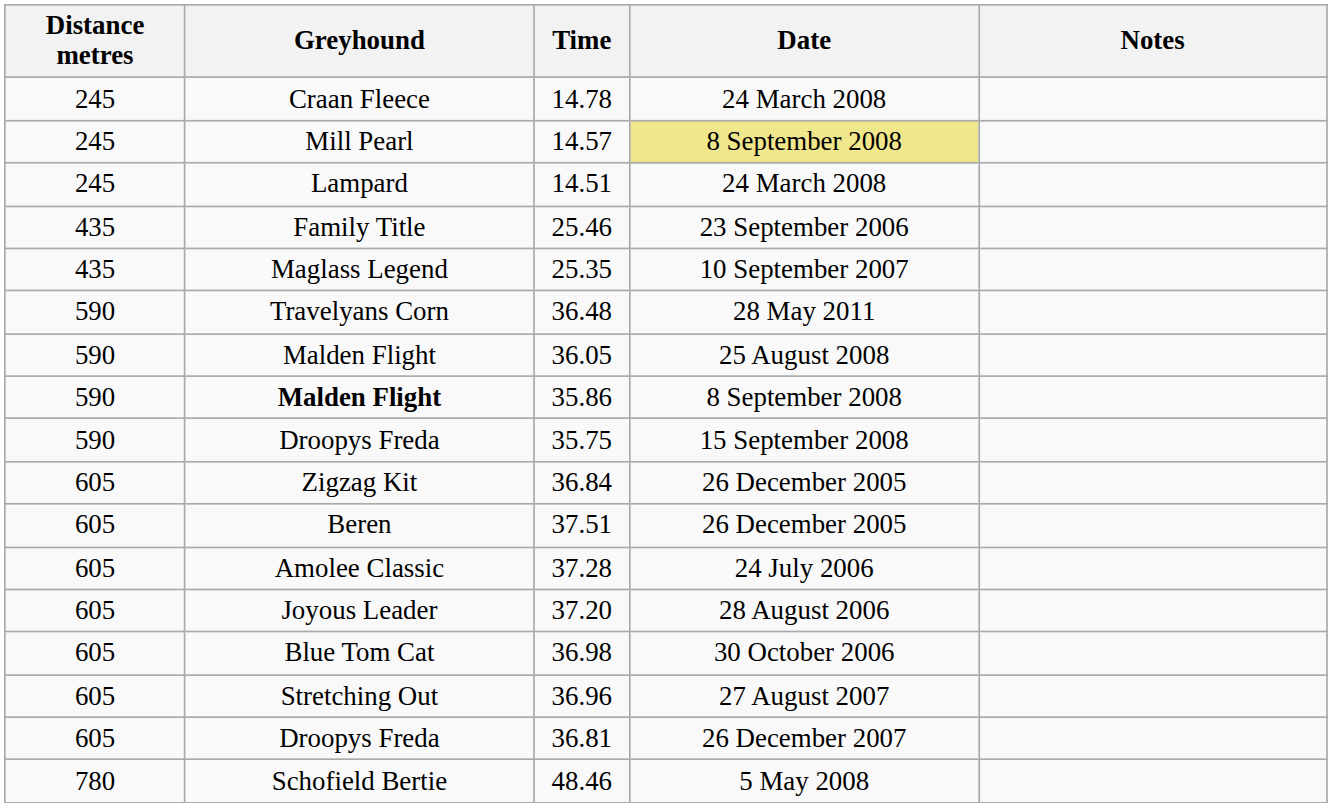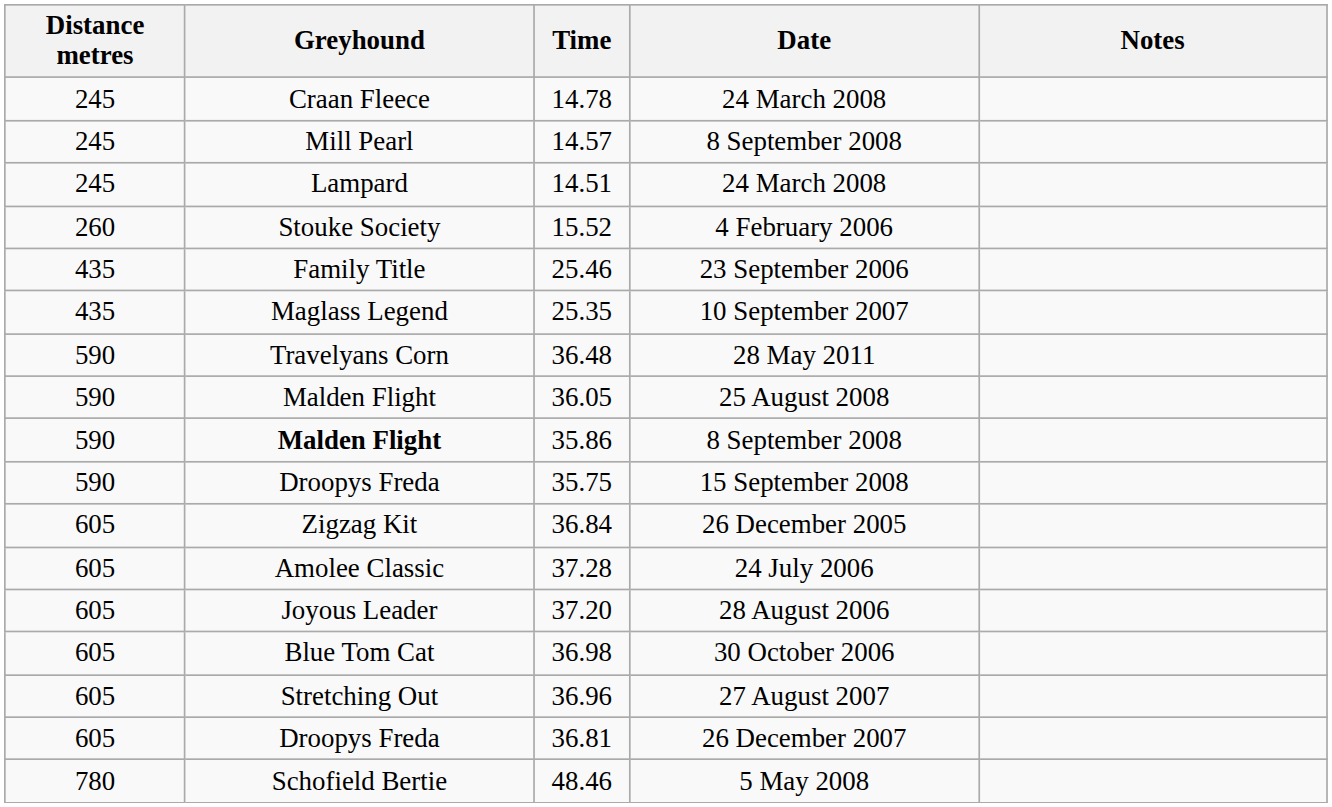14.57 | Date: khaki background -> no background
+ row: 260 | Stouke Society | 15.52 | 4 February 2006
- row: 605 | Beren | 37.51 | 26 December 2005
